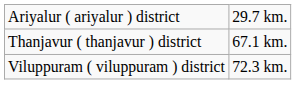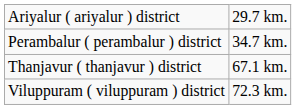+ row: Perambalur ( perambalur ) district | 34.7 km.
